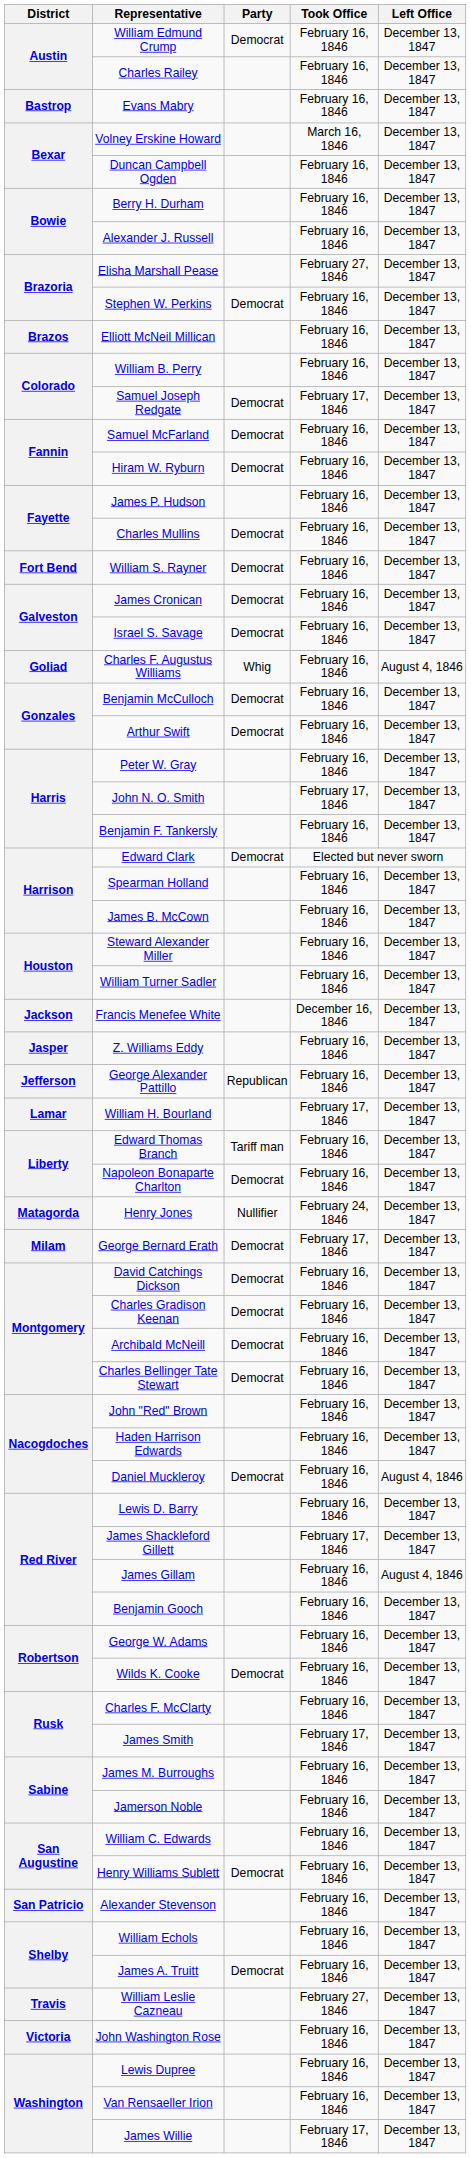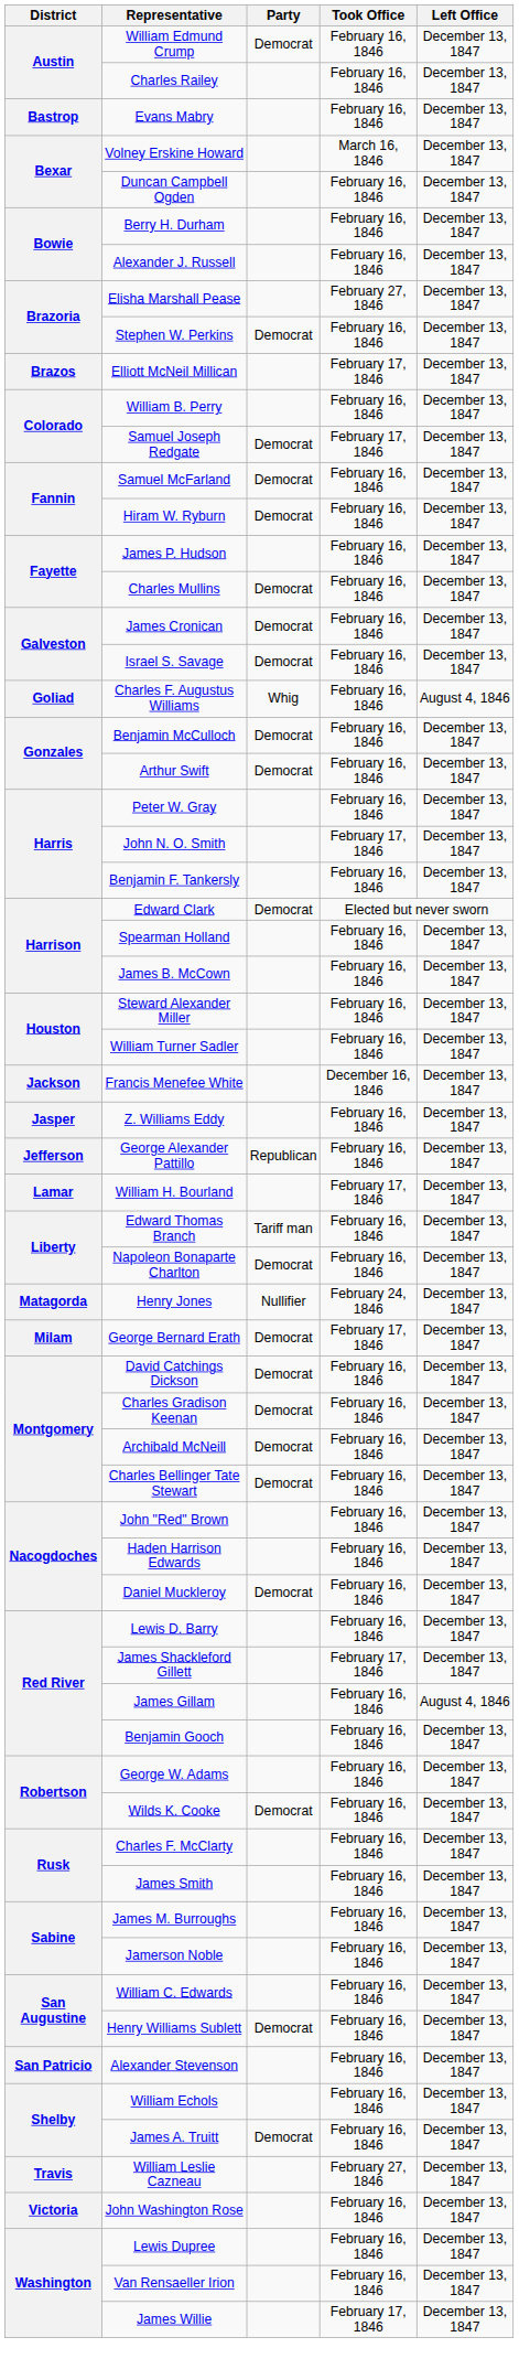Elliott McNeil Millican | Took Office: February 16, 1846 -> February 17, 1846
- row: Fort Bend | William S. Rayner | Democrat | February 16, 1846 | December 13, 1847
Daniel Muckleroy | Left Office: August 4, 1846 -> December 13, 1847
James Smith | Took Office: February 17, 1846 -> February 16, 1846
